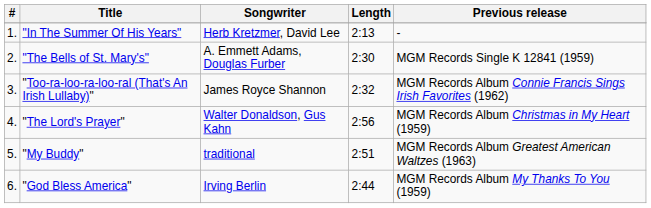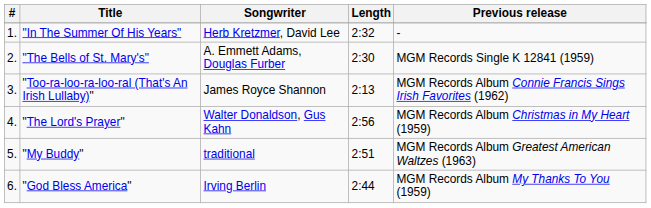"In The Summer Of His Years" | Length: 2:13 -> 2:32
"Too-ra-loo-ra-loo-ral (That's An Irish Lullaby)" | Length: 2:32 -> 2:13
